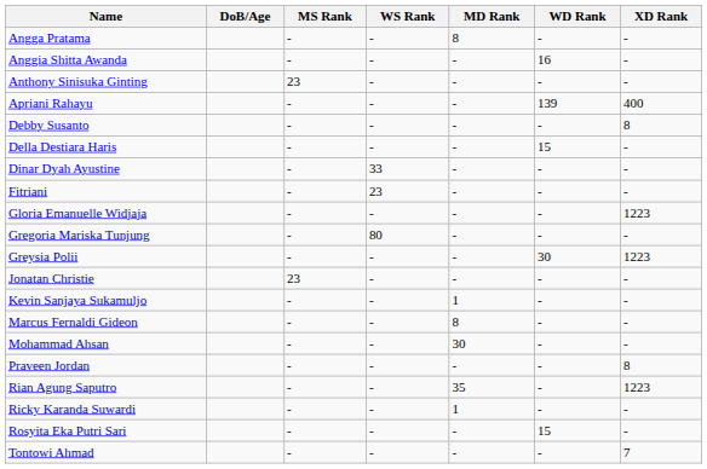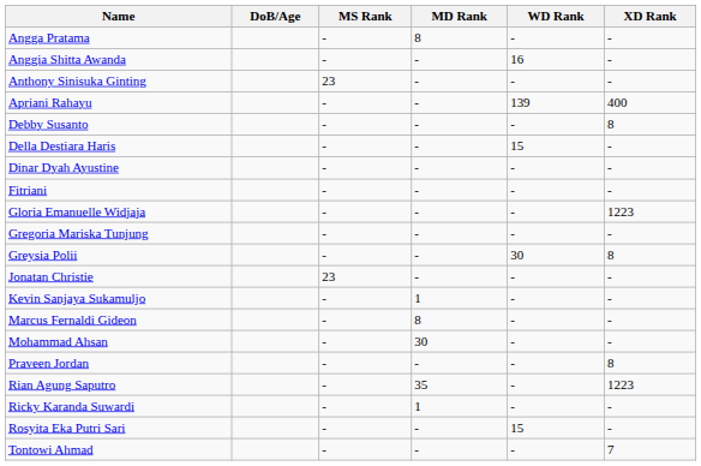- column: WS Rank | - | - | - | - | - | - | 33 | 23 | - | 80 | - | - | - | - | - | - | - | - | - | -
Greysia Polii | XD Rank: 1223 -> 8
